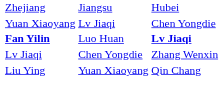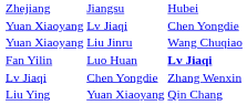+ row: Yuan Xiaoyang | Liu Jinru | Wang Chuqiao
Luo Huan | column 2: bold -> normal
